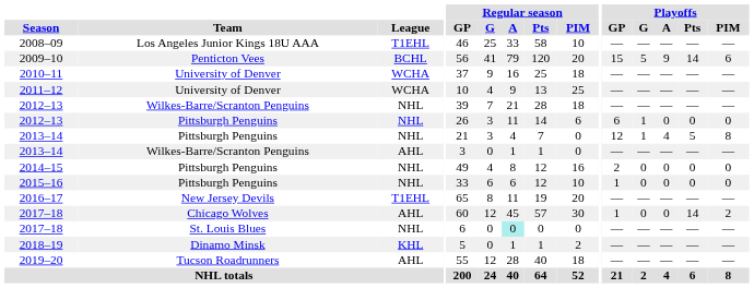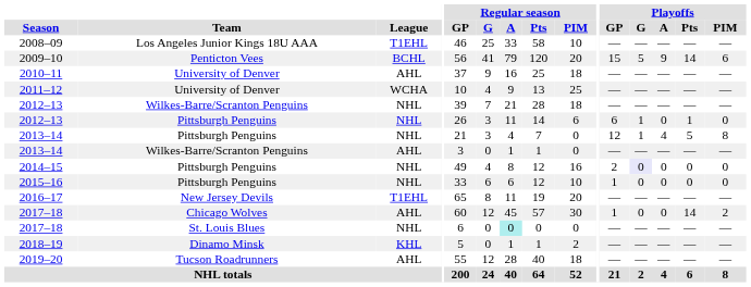2010–11 | League: WCHA -> AHL
2012–13 / Pittsburgh Penguins | Playoffs / Pts: 0 -> 1
2014–15 | Playoffs / G: no background -> lavender background
